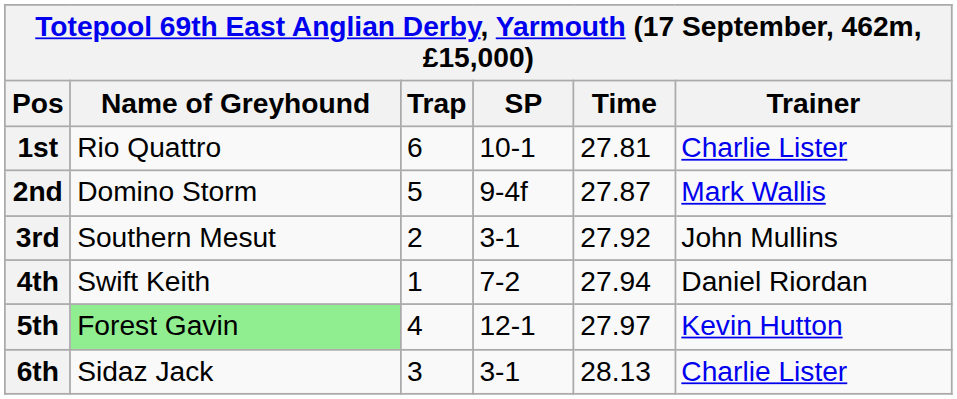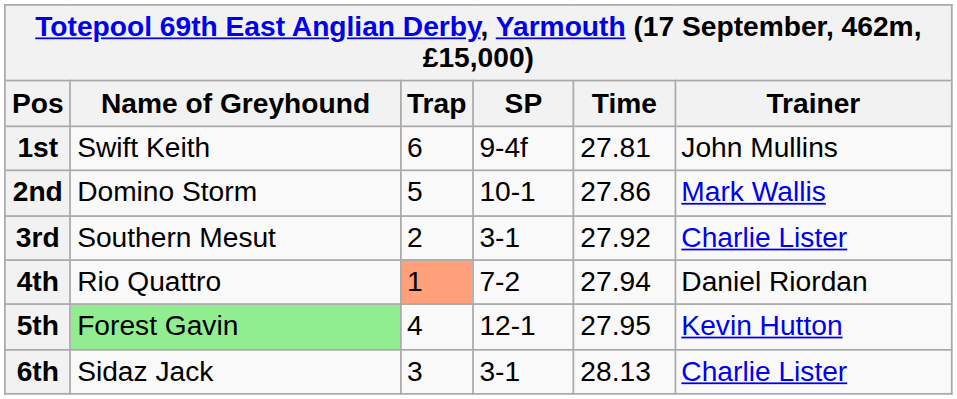1st | Name of Greyhound: Rio Quattro -> Swift Keith
1st | SP: 10-1 -> 9-4f
1st | Trainer: Charlie Lister -> John Mullins
2nd | SP: 9-4f -> 10-1
2nd | Time: 27.87 -> 27.86
3rd | Trainer: John Mullins -> Charlie Lister
4th | Name of Greyhound: Swift Keith -> Rio Quattro
4th | Trap: no background -> lightsalmon background
5th | Time: 27.97 -> 27.95
